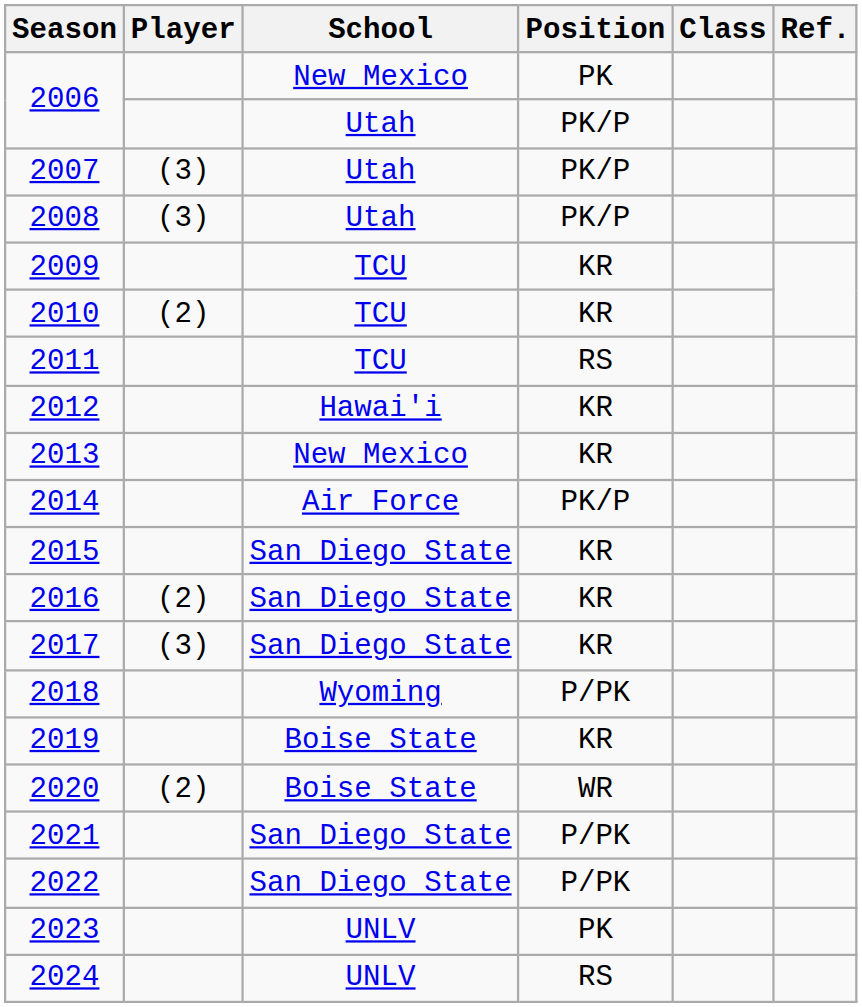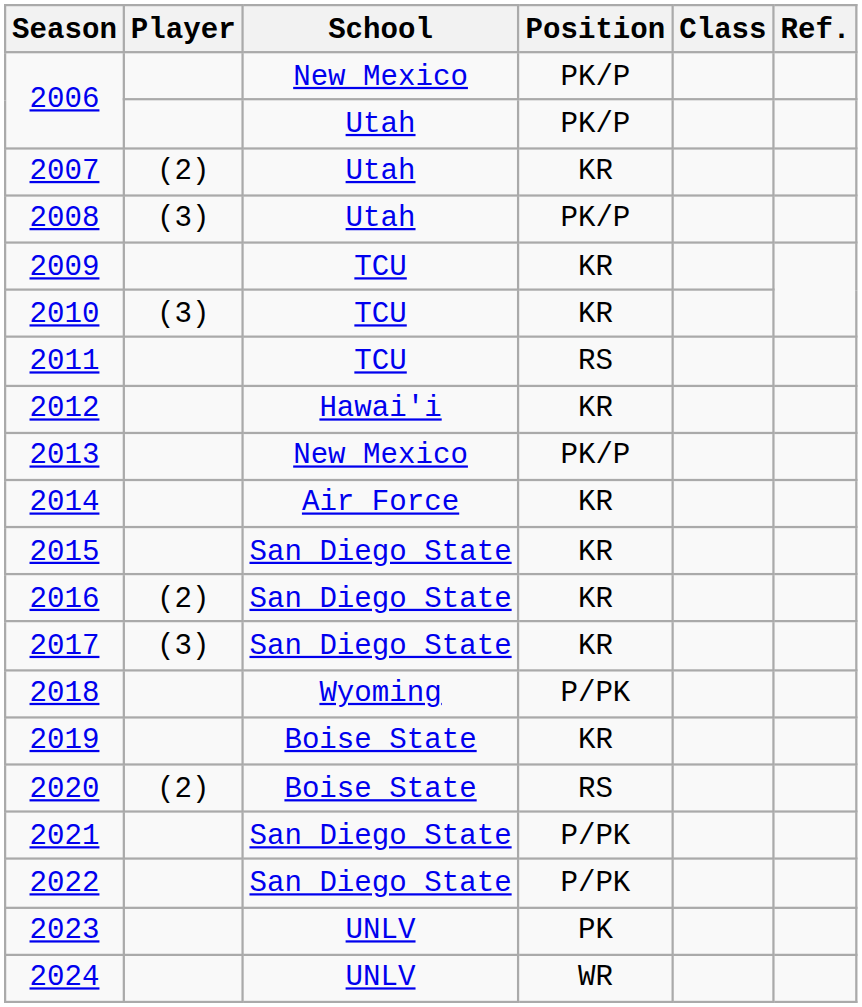2006 / New Mexico | Position: PK -> PK/P
2007 | Player: (3) -> (2)
2007 | Position: PK/P -> KR
2010 | Player: (2) -> (3)
2013 | Position: KR -> PK/P
2014 | Position: PK/P -> KR
2020 | Position: WR -> RS
2024 | Position: RS -> WR
